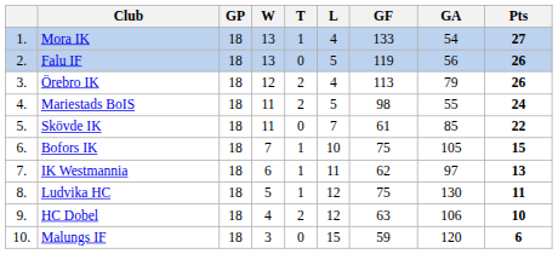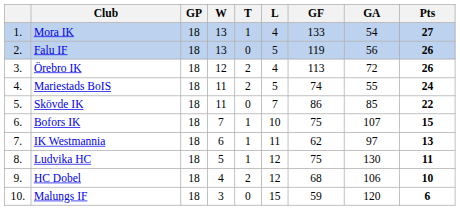Örebro IK | GA: 79 -> 72
Mariestads BoIS | GF: 98 -> 74
Skövde IK | GF: 61 -> 86
Bofors IK | GA: 105 -> 107
HC Dobel | GF: 63 -> 68
